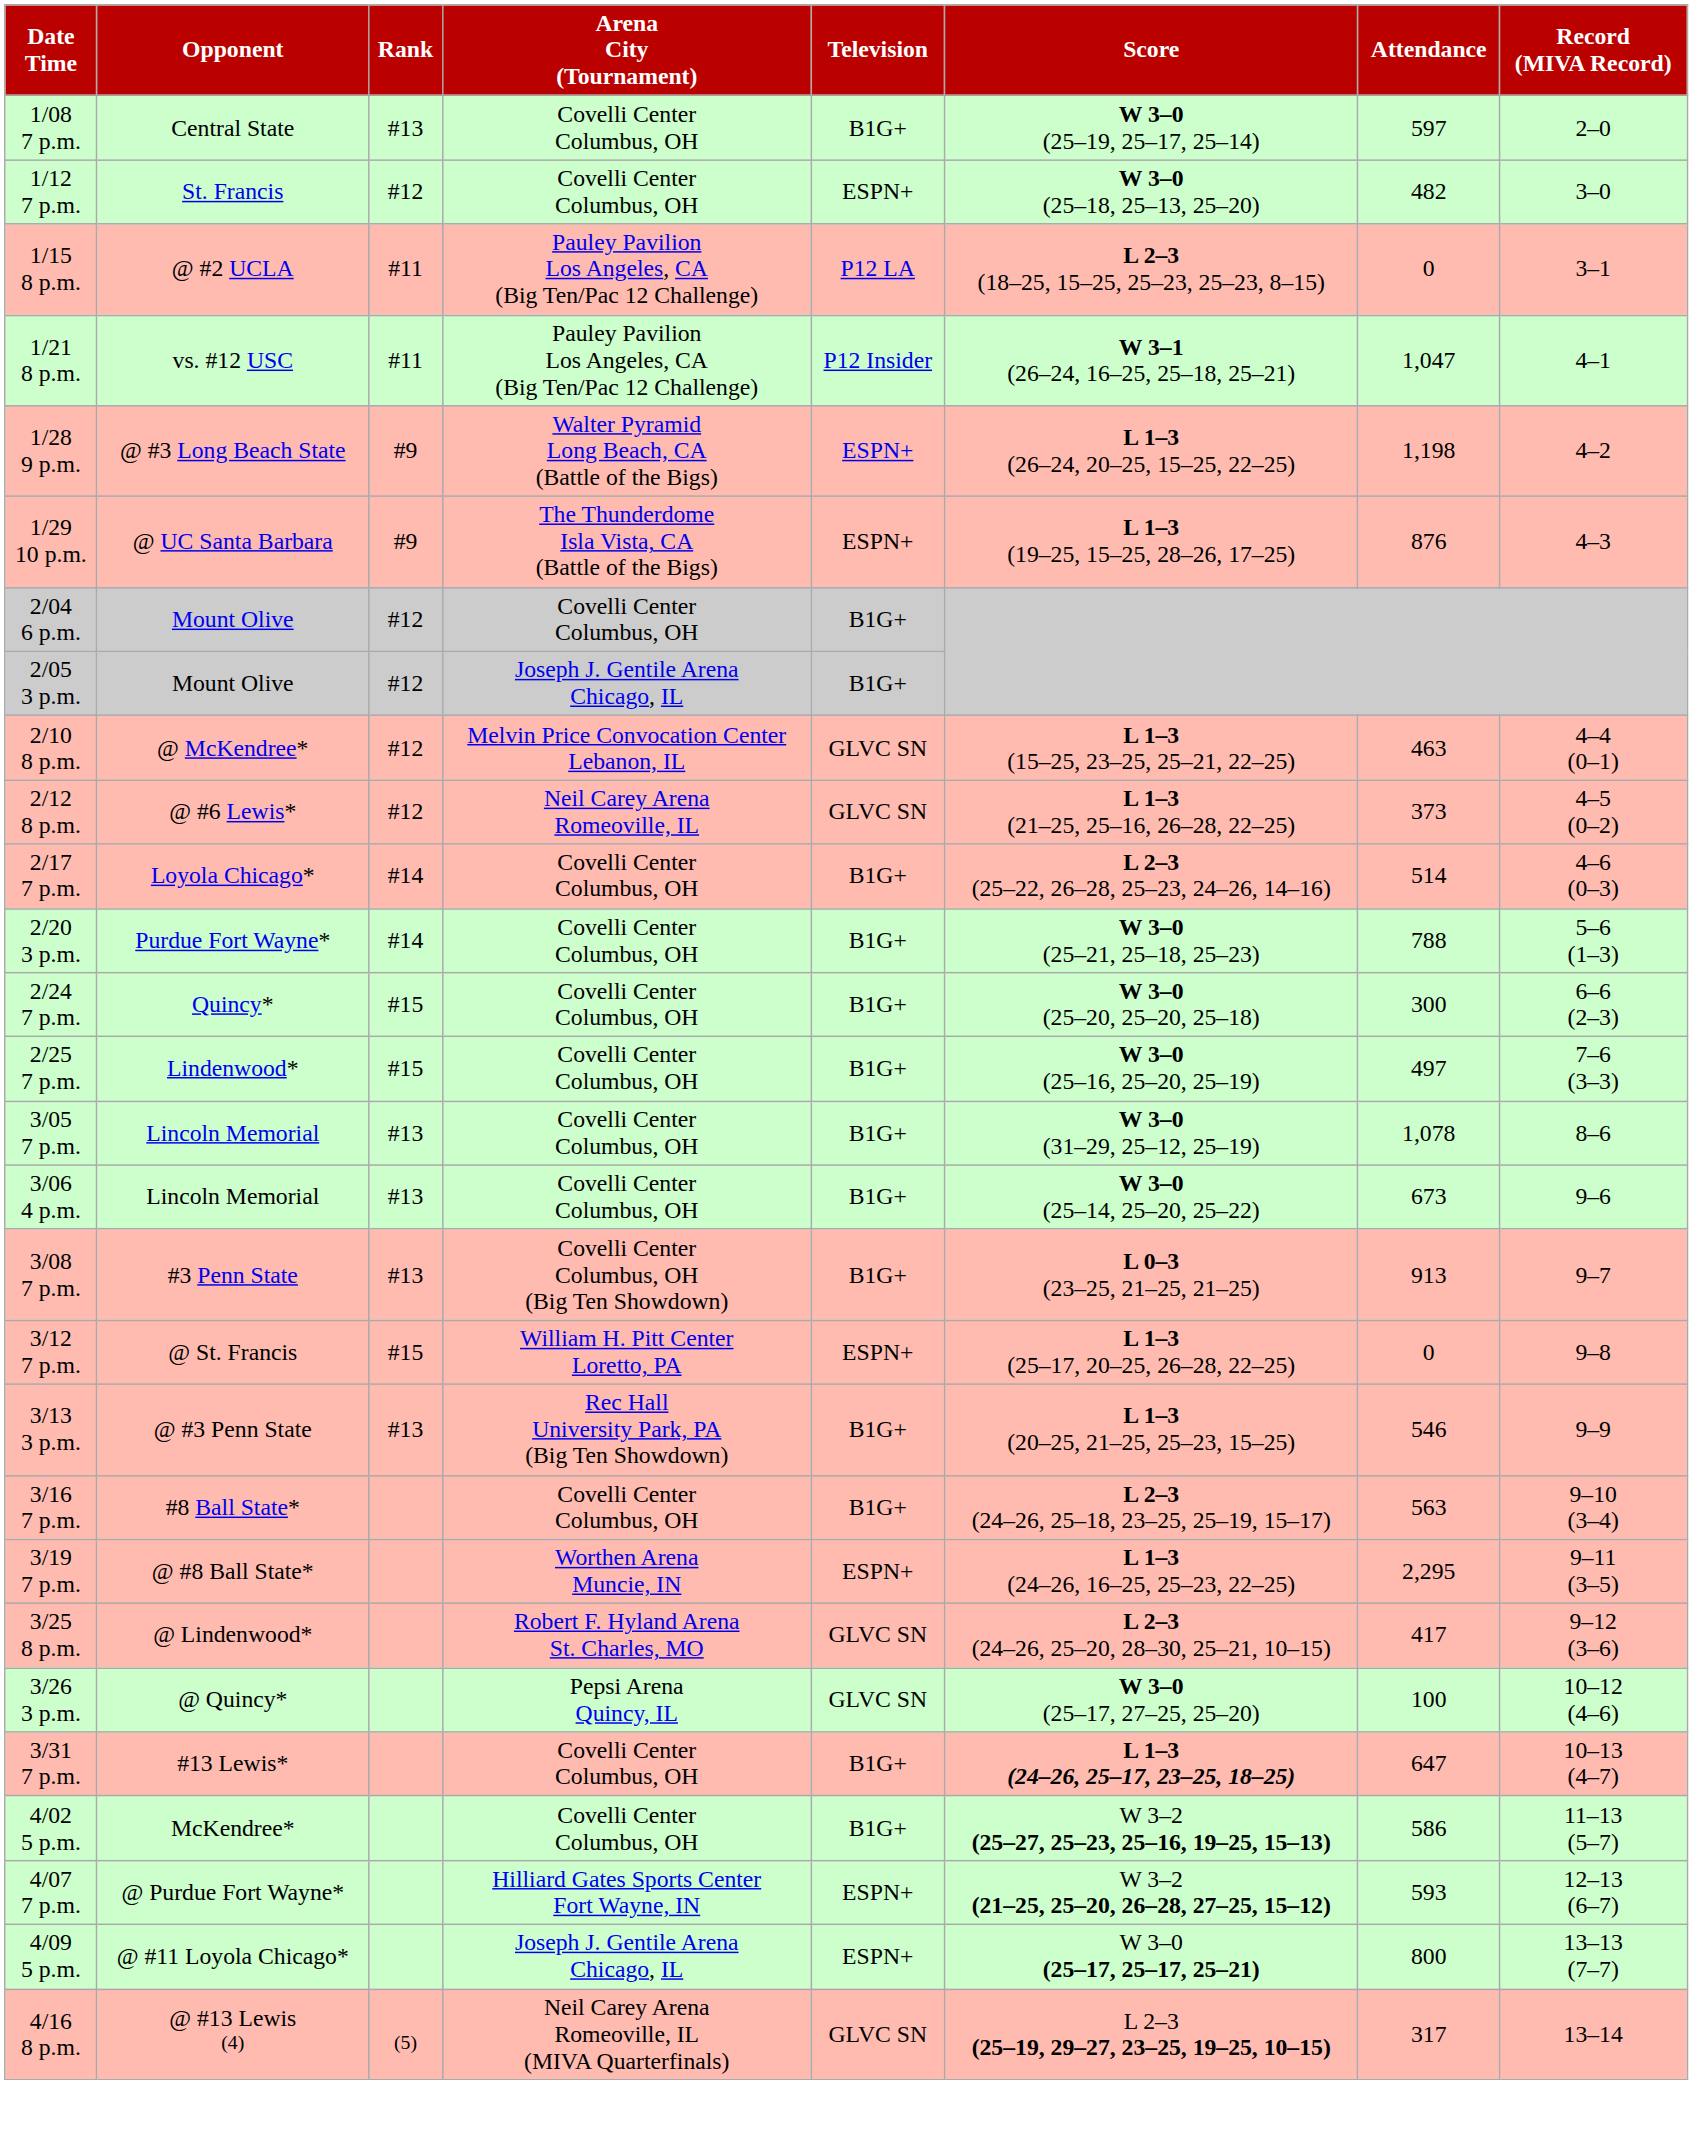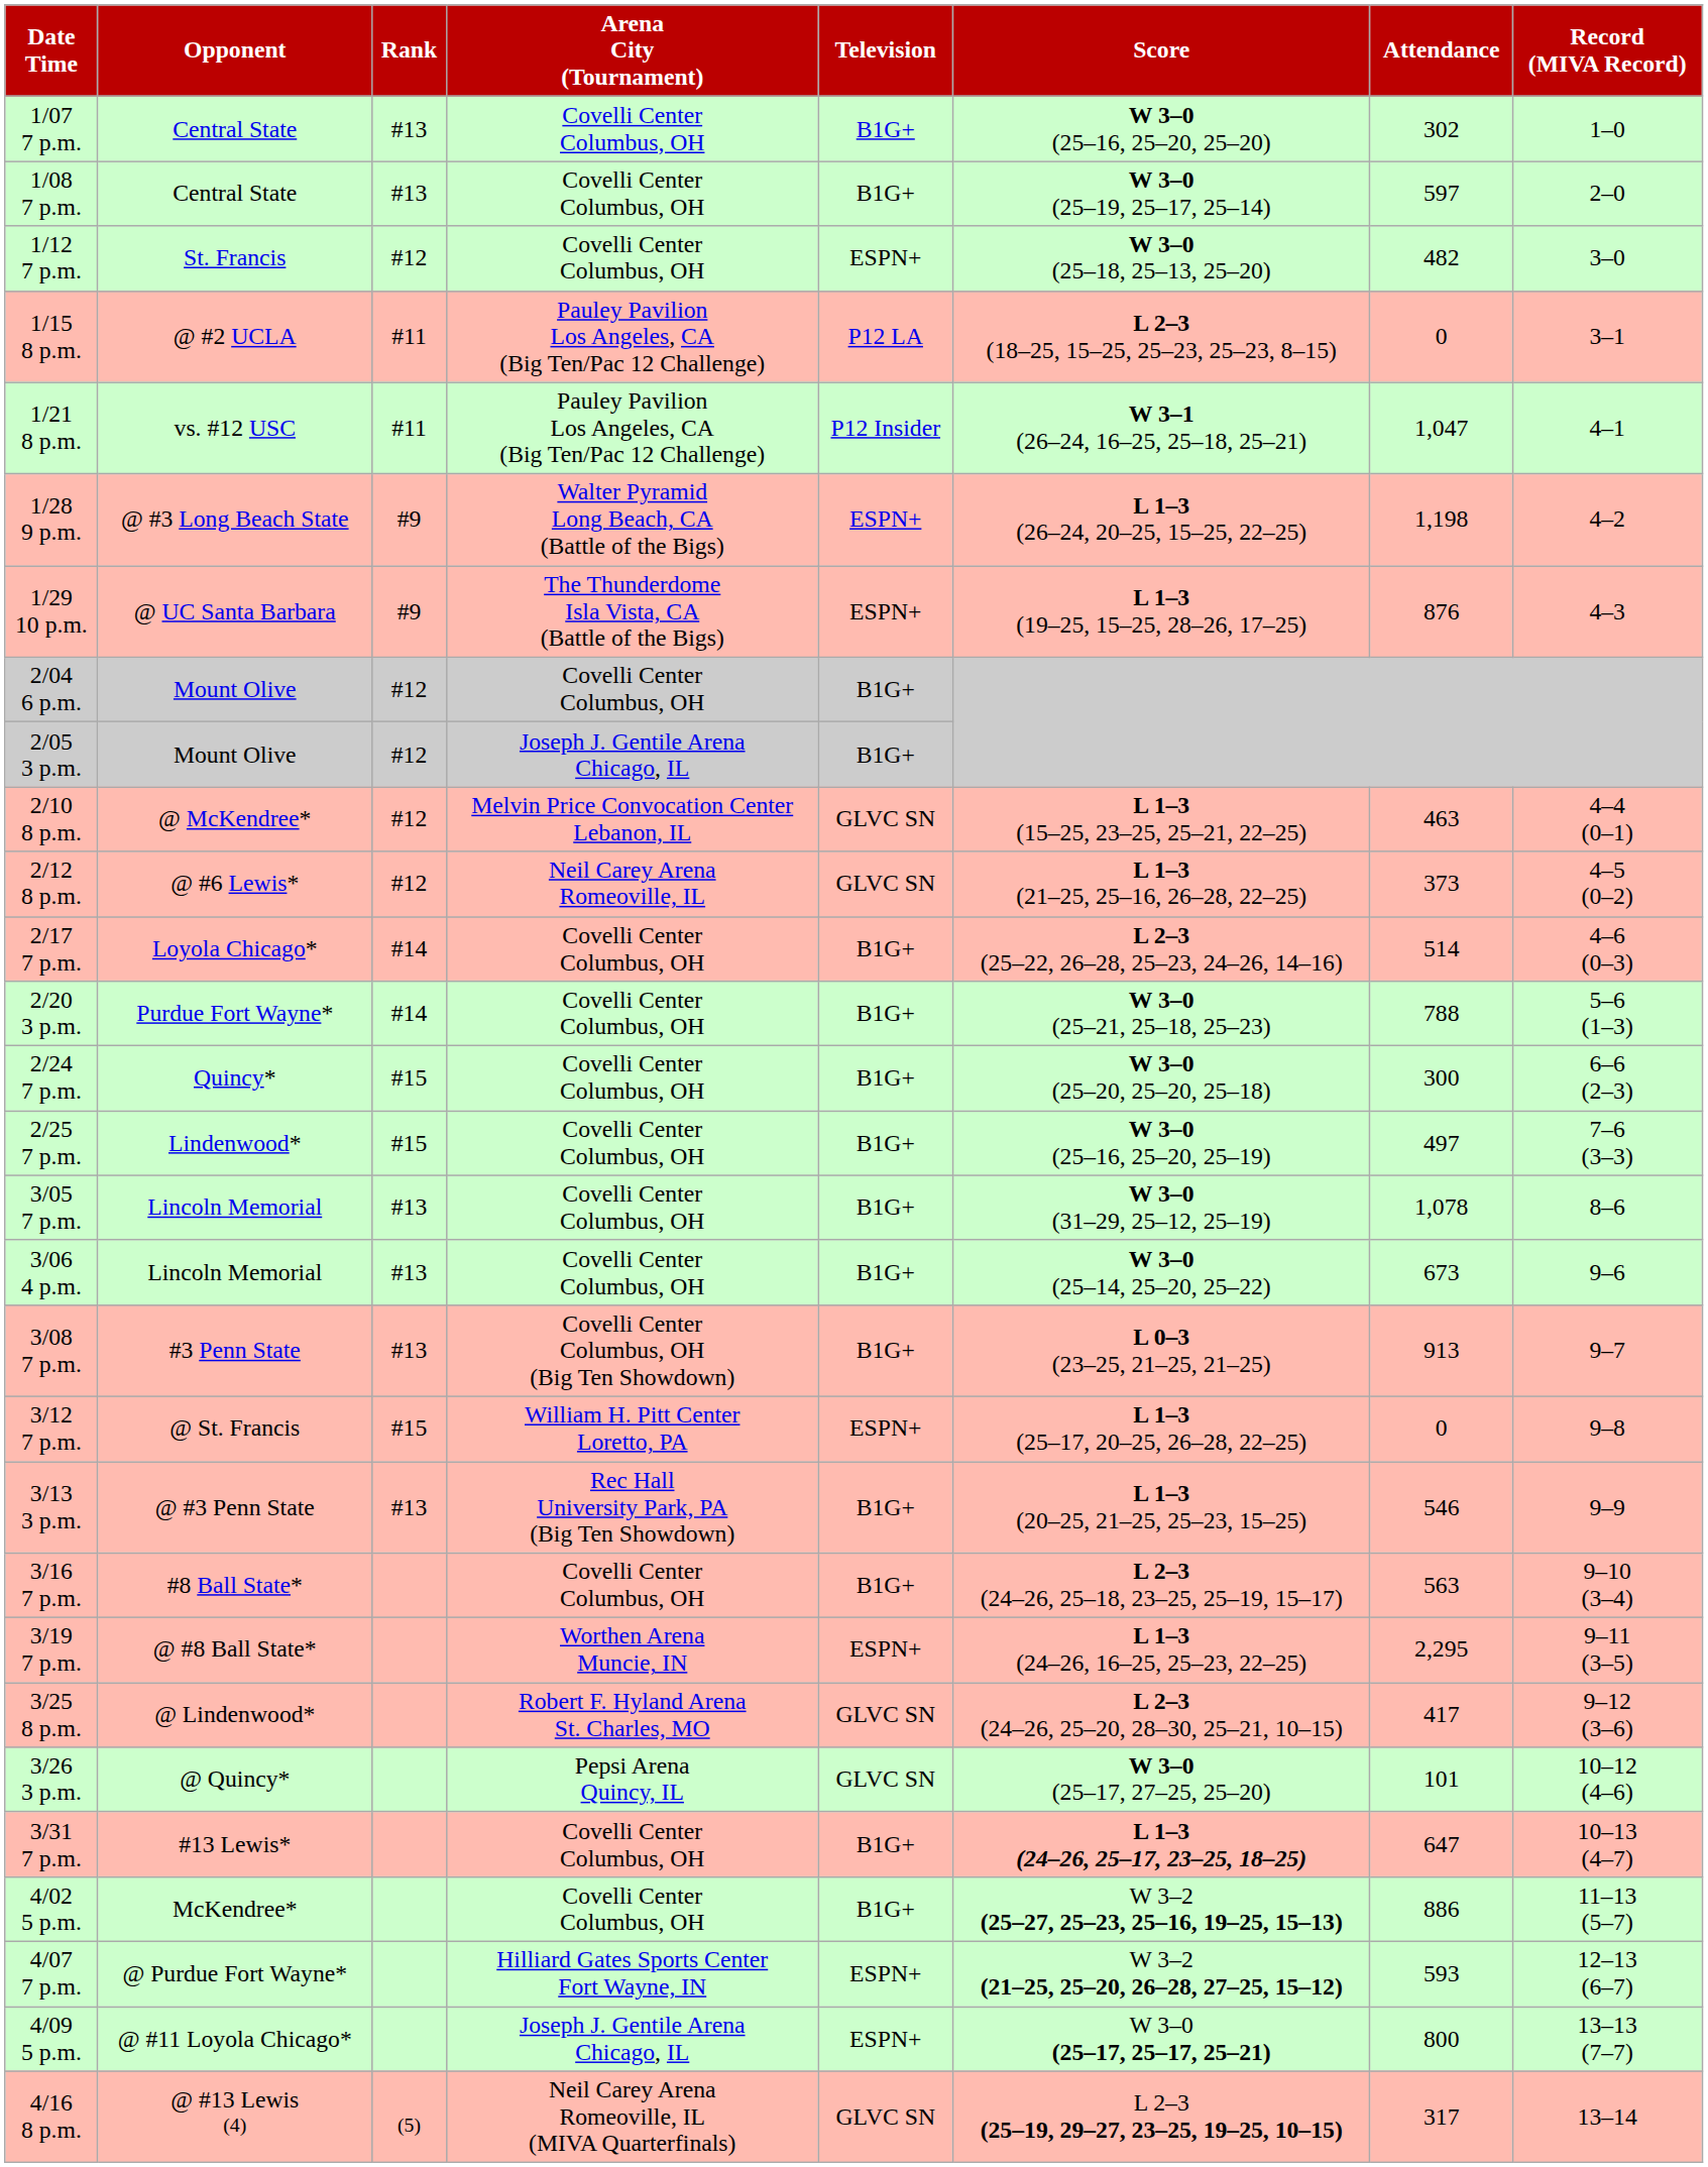+ row: 1/07 7 p.m. | Central State | #13 | Covelli Center Columbus, OH | B1G+ | W 3–0 (25–16, 25–20, 25–20) | 302 | 1–0
3/26 3 p.m. | Attendance: 100 -> 101
4/02 5 p.m. | Attendance: 586 -> 886
